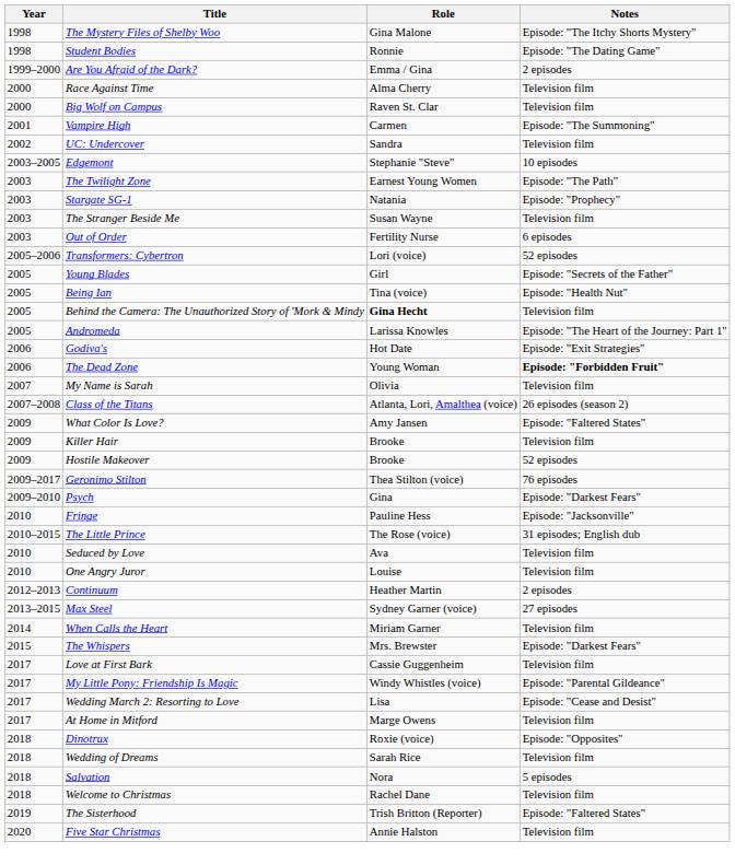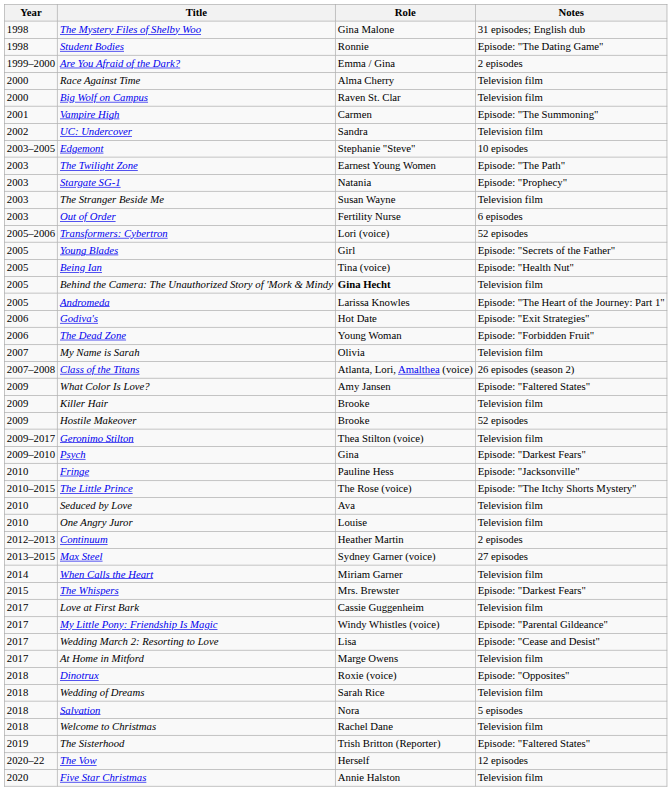The Mystery Files of Shelby Woo | Notes: Episode: "The Itchy Shorts Mystery" -> 31 episodes; English dub
The Dead Zone | Notes: bold -> normal
Geronimo Stilton | Notes: 76 episodes -> Television film
The Little Prince | Notes: 31 episodes; English dub -> Episode: "The Itchy Shorts Mystery"
+ row: 2020–22 | The Vow | Herself | 12 episodes
